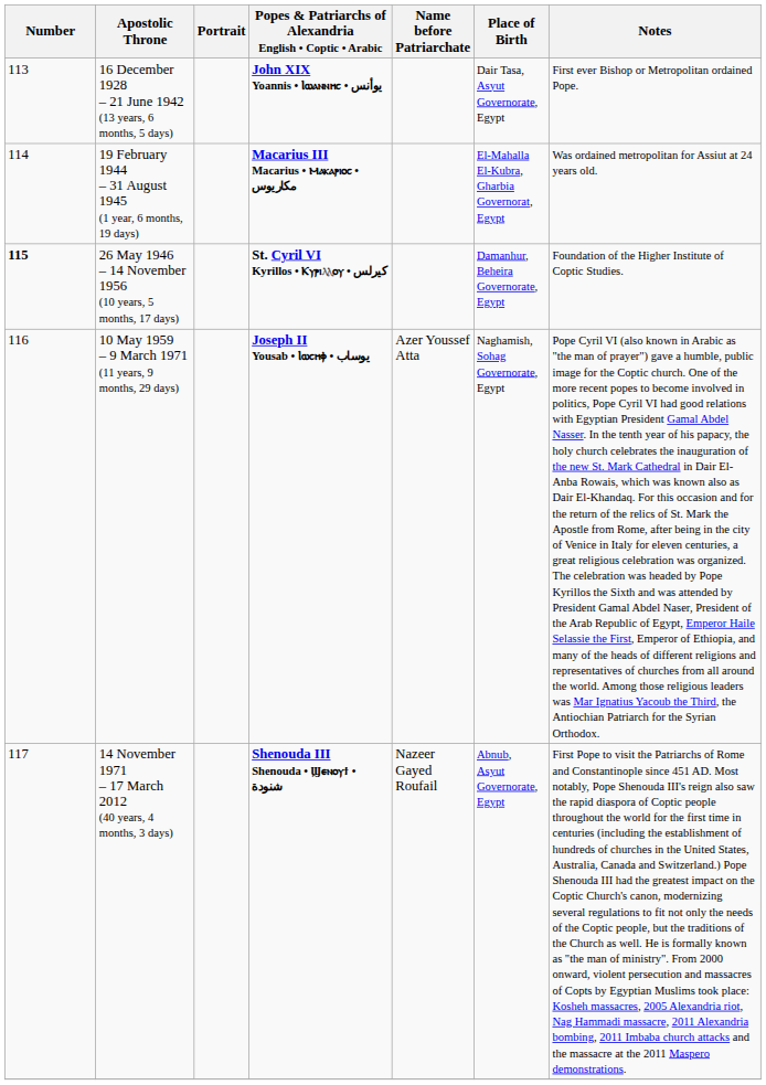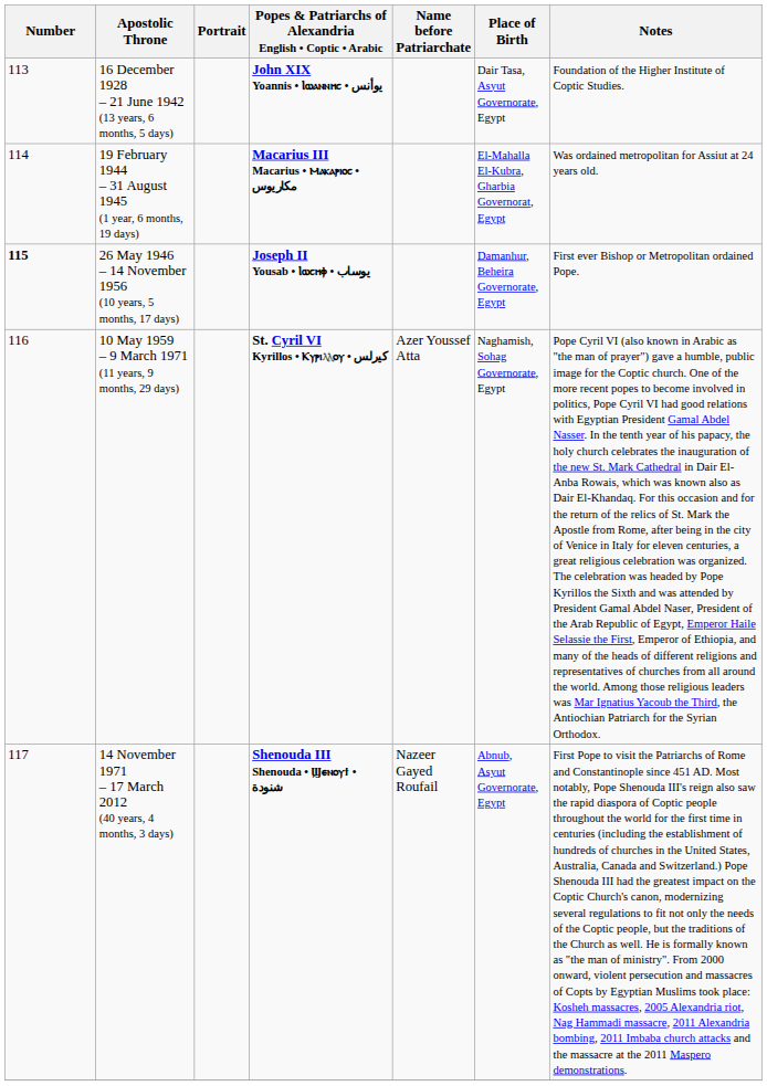16 December 1928 – 21 June 1942 (13 years, 6 months, 5 days) | Notes: First ever Bishop or Metropolitan ordained Pope. -> Foundation of the Higher Institute of Coptic Studies.
26 May 1946 – 14 November 1956 (10 years, 5 months, 17 days) | Popes & Patriarchs of Alexandria English • Coptic • Arabic: St. Cyril VI Kyrillos • Ⲕⲩⲣⲓⲗⲗⲟⲩ • كيرلس -> Joseph II Yousab • Ⲓⲱⲥⲏⲫ • يوساب
26 May 1946 – 14 November 1956 (10 years, 5 months, 17 days) | Notes: Foundation of the Higher Institute of Coptic Studies. -> First ever Bishop or Metropolitan ordained Pope.
10 May 1959 – 9 March 1971 (11 years, 9 months, 29 days) | Popes & Patriarchs of Alexandria English • Coptic • Arabic: Joseph II Yousab • Ⲓⲱⲥⲏⲫ • يوساب -> St. Cyril VI Kyrillos • Ⲕⲩⲣⲓⲗⲗⲟⲩ • كيرلس
